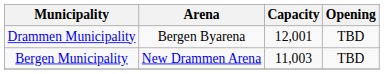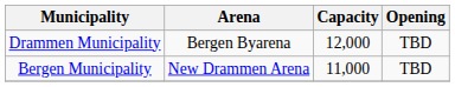Drammen Municipality | Capacity: 12,001 -> 12,000
Bergen Municipality | Capacity: 11,003 -> 11,000
